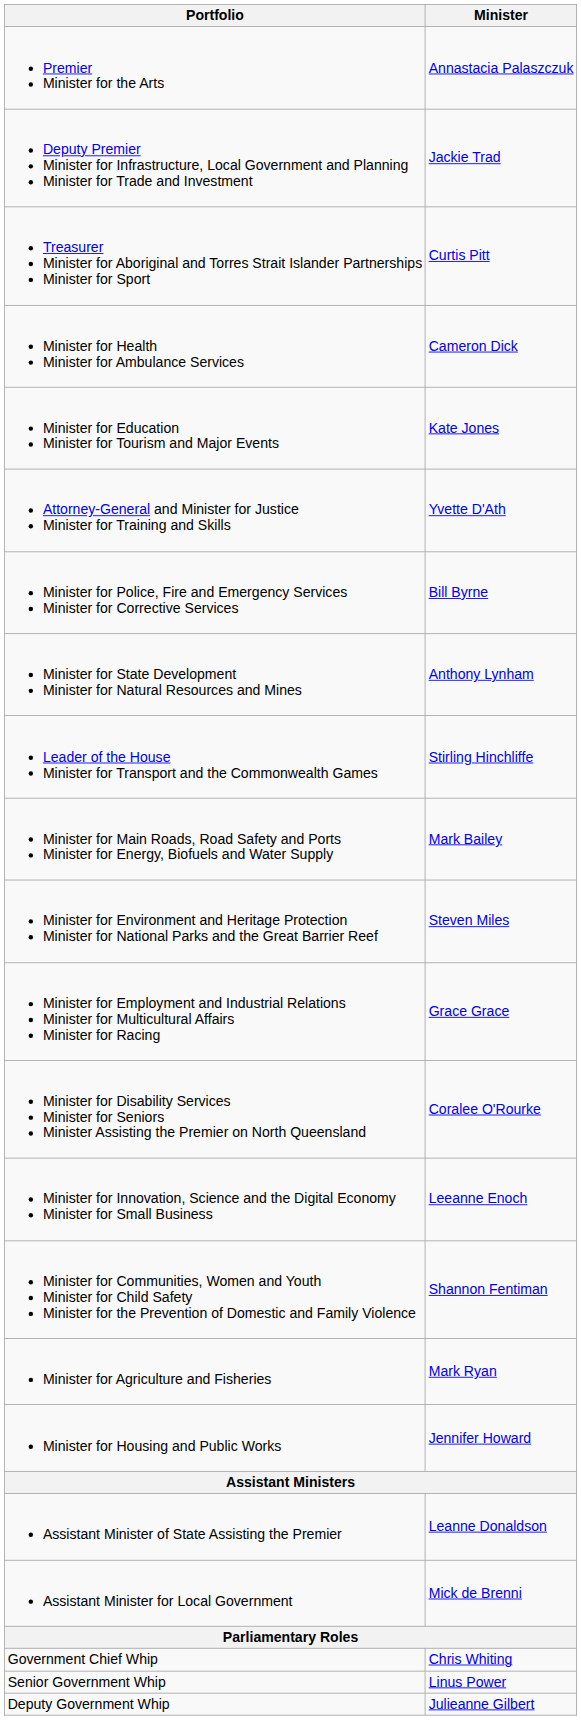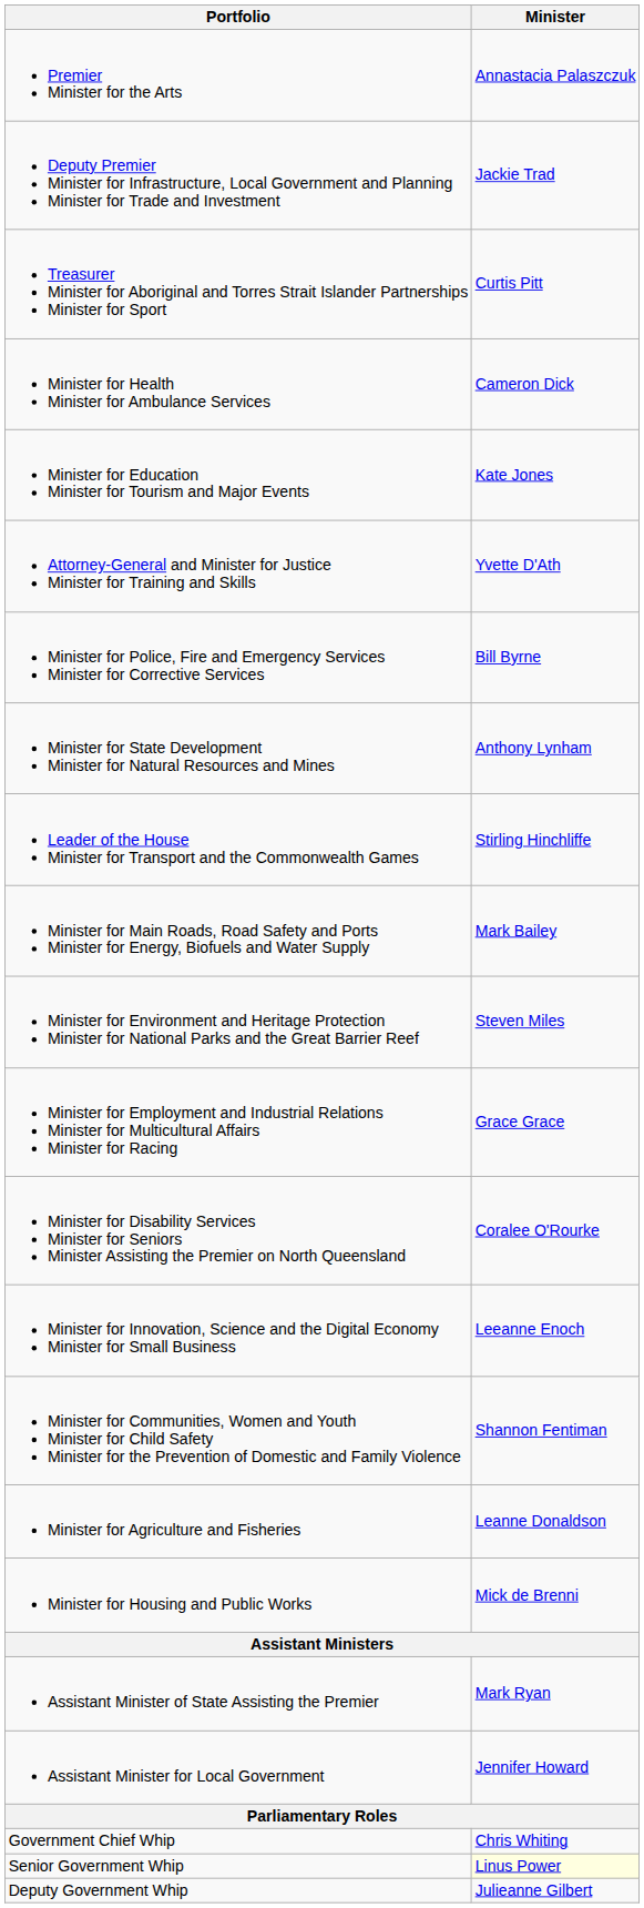Minister for Agriculture and Fisheries | Minister: Mark Ryan -> Leanne Donaldson
Minister for Housing and Public Works | Minister: Jennifer Howard -> Mick de Brenni
Assistant Minister of State Assisting the Premier | Minister: Leanne Donaldson -> Mark Ryan
Assistant Minister for Local Government | Minister: Mick de Brenni -> Jennifer Howard
Senior Government Whip | Minister: no background -> lightyellow background
